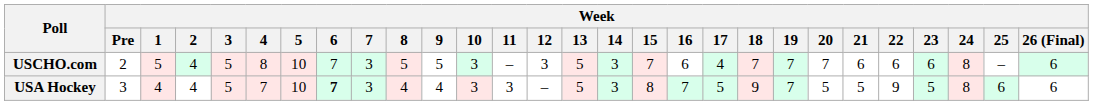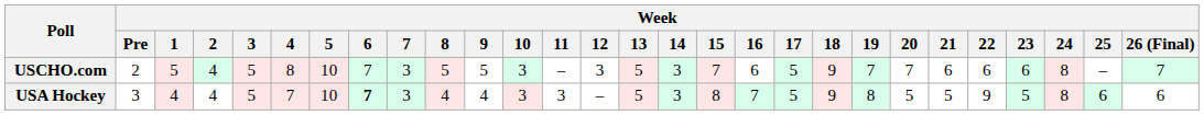USCHO.com | Week / 17: 4 -> 5
USCHO.com | Week / 18: 7 -> 9
USCHO.com | Week / 26 (Final): 6 -> 7
USA Hockey | Week / 19: 7 -> 8
